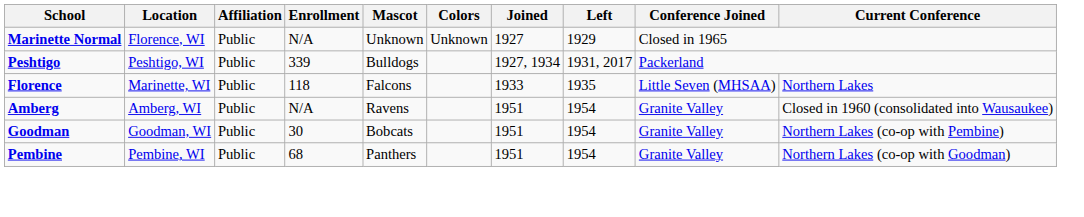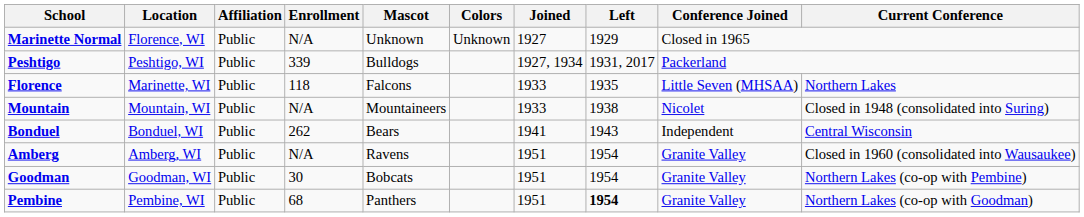+ row: Mountain | Mountain, WI | Public | N/A | Mountaineers | 1933 | 1938 | Nicolet | Closed in 1948 (consolidated into Suring)
+ row: Bonduel | Bonduel, WI | Public | 262 | Bears | 1941 | 1943 | Independent | Central Wisconsin
Pembine | Left: normal -> bold
